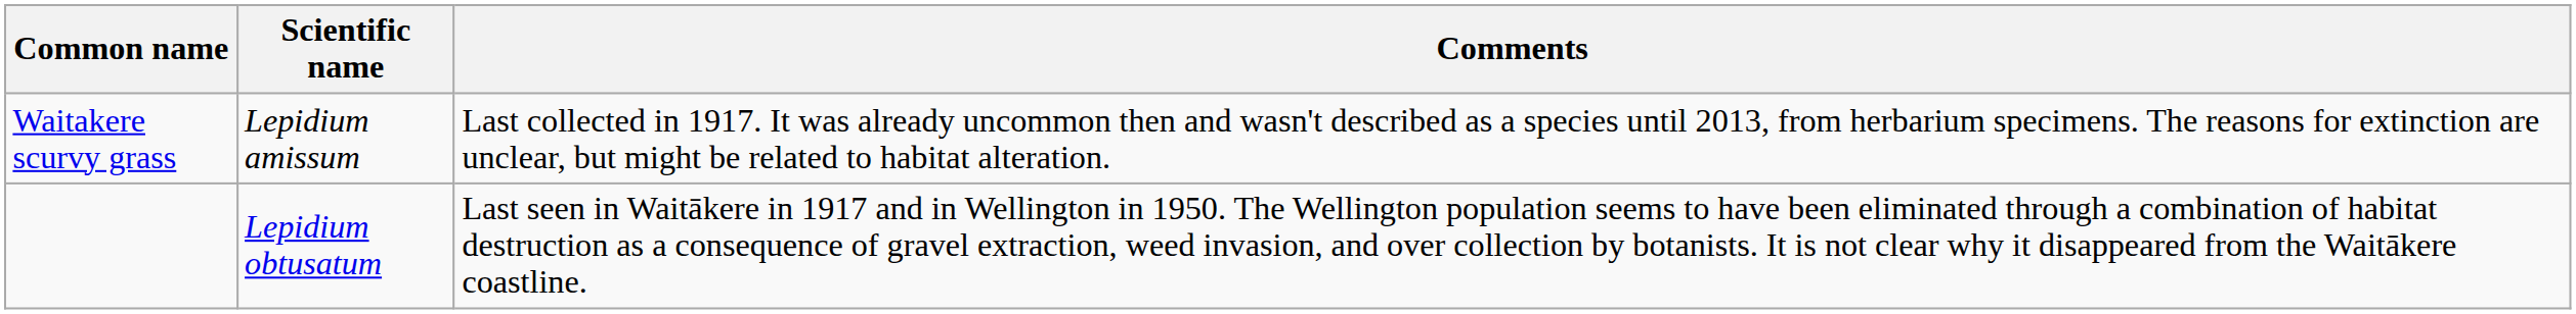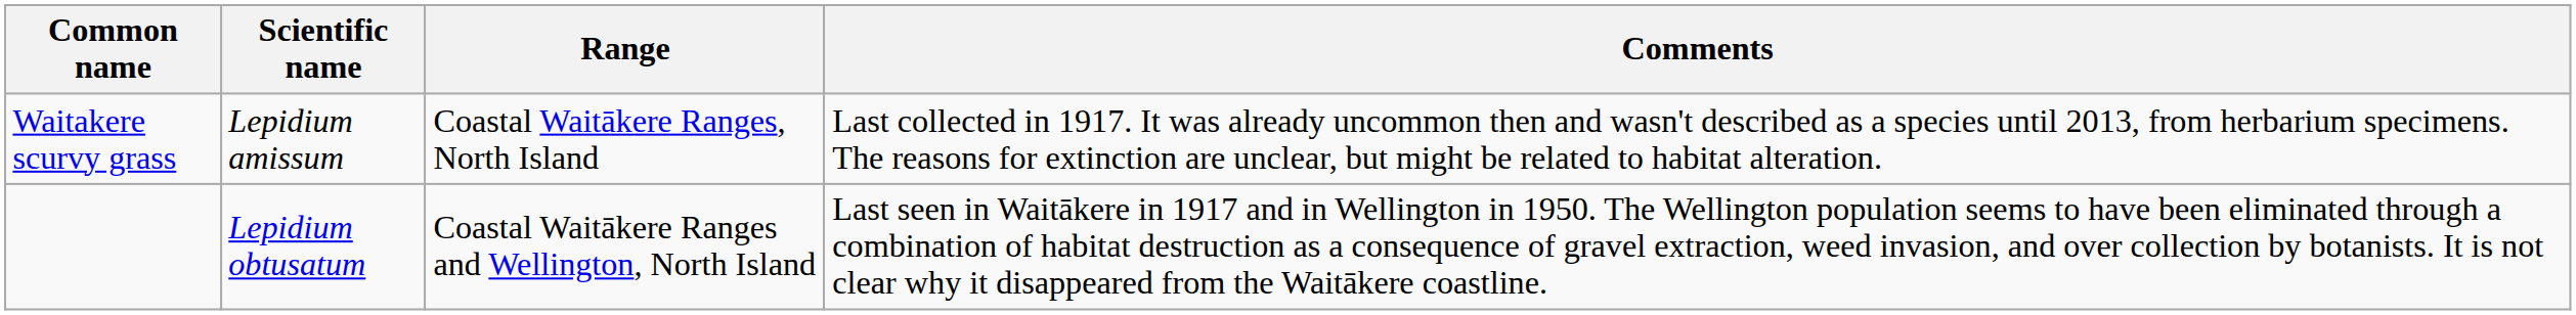+ column: Range | Coastal Waitākere Ranges, North Island | Coastal Waitākere Ranges and Wellington, North Island
